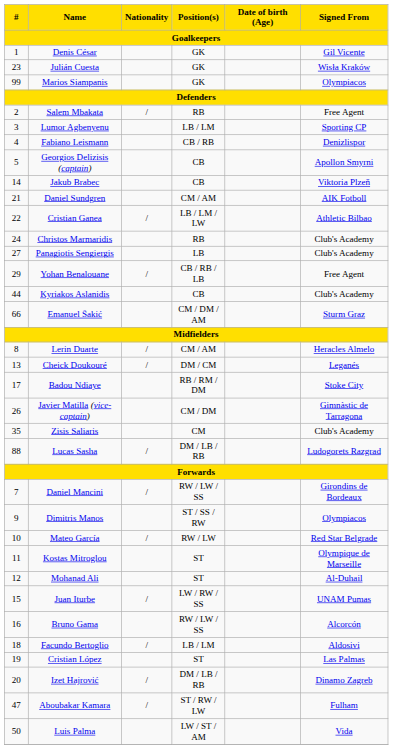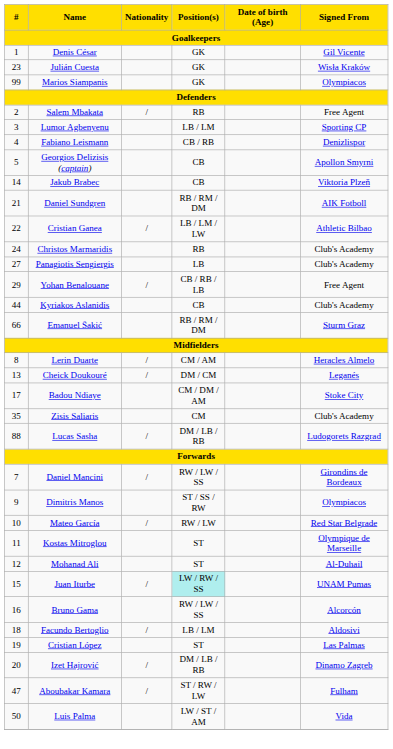Daniel Sundgren | Position(s): CM / AM -> RB / RM / DM
Emanuel Šakić | Position(s): CM / DM / AM -> RB / RM / DM
Badou Ndiaye | Position(s): RB / RM / DM -> CM / DM / AM
- row: 26 | Javier Matilla (vice-captain) | CM / DM | Gimnàstic de Tarragona
Juan Iturbe | Position(s): no background -> paleturquoise background
